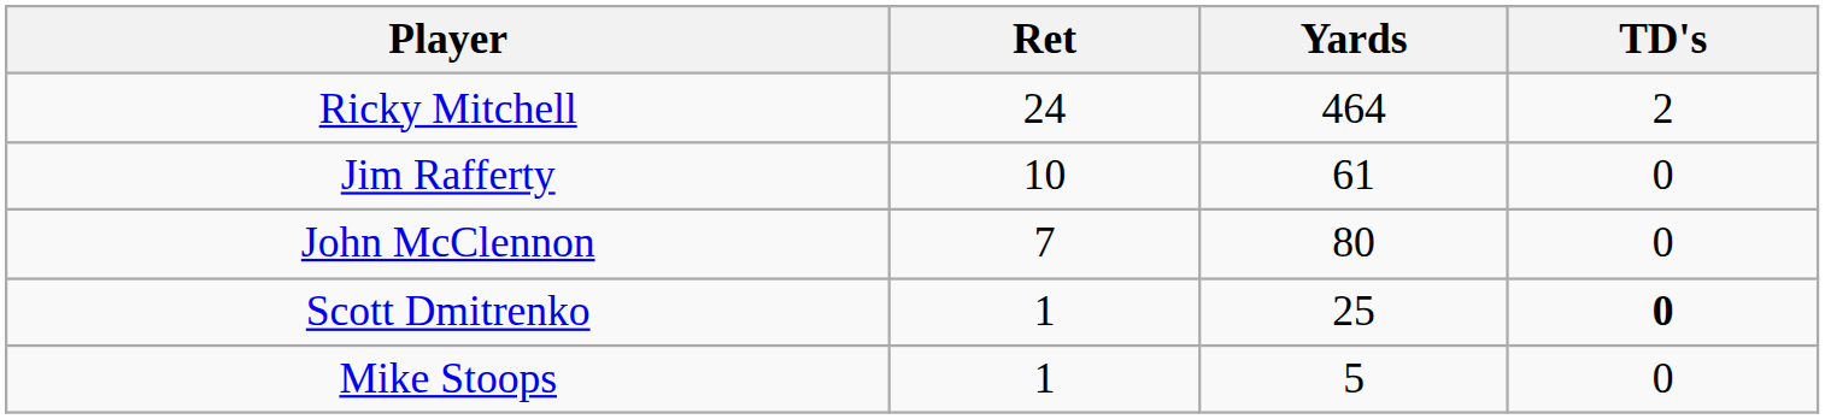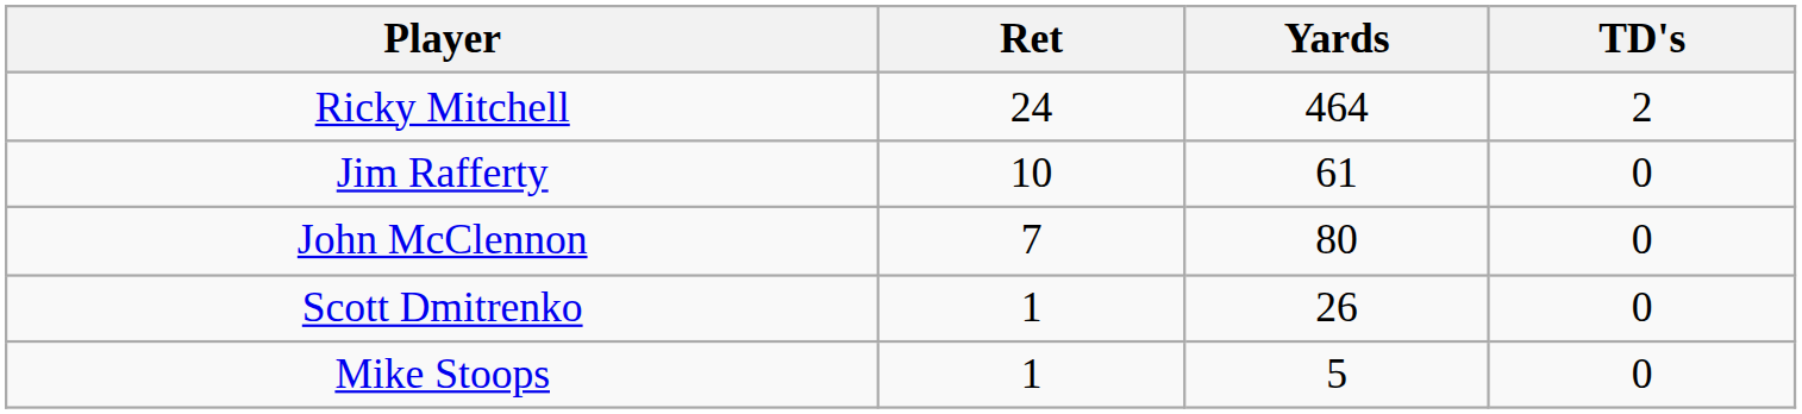Scott Dmitrenko | Yards: 25 -> 26
Scott Dmitrenko | TD's: bold -> normal
